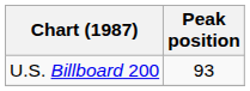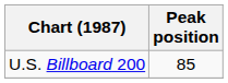U.S. Billboard 200 | Peak position: 93 -> 85
